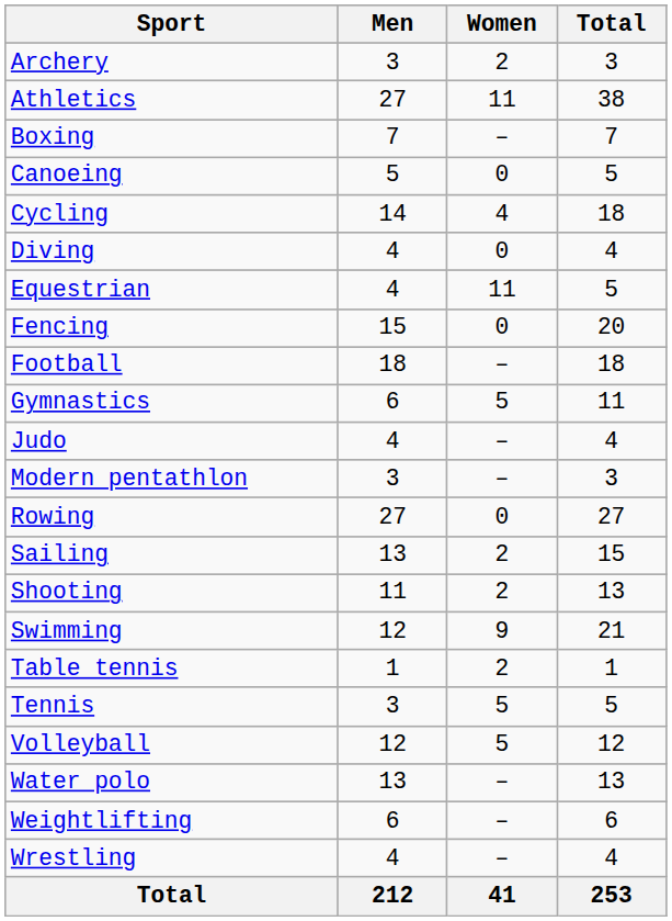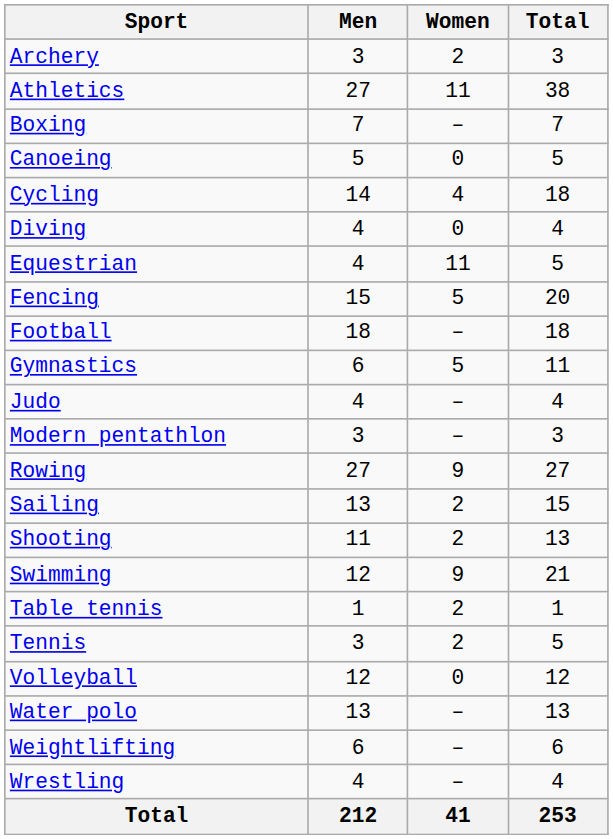Fencing | Women: 0 -> 5
Rowing | Women: 0 -> 9
Tennis | Women: 5 -> 2
Volleyball | Women: 5 -> 0
